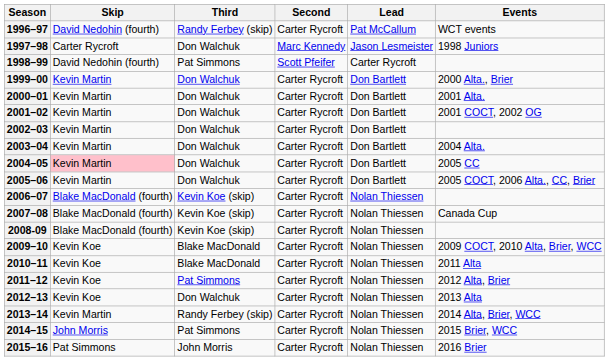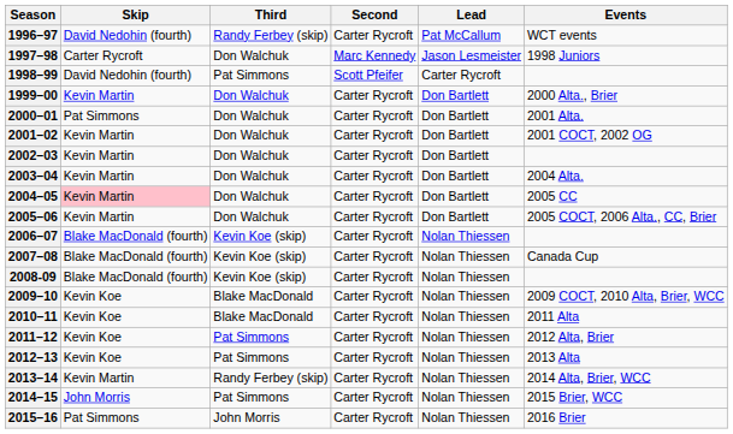2000–01 | Skip: Kevin Martin -> Pat Simmons
2012–13 | Third: Don Walchuk -> Pat Simmons
